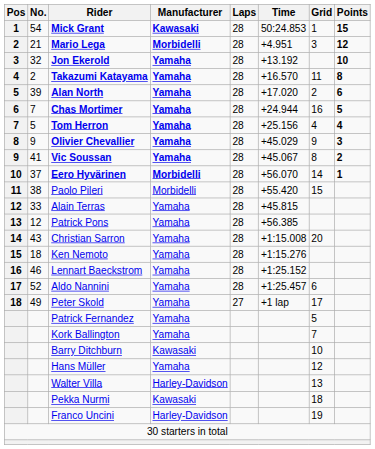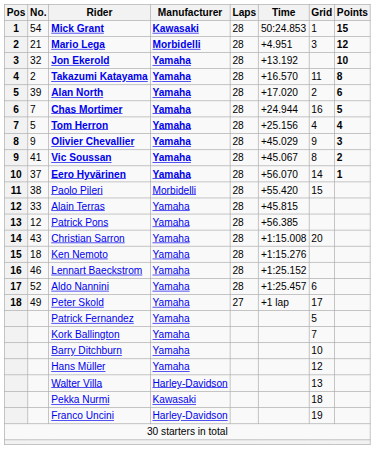Eero Hyvärinen | Manufacturer: Morbidelli -> Yamaha
Barry Ditchburn | Manufacturer: Kawasaki -> Yamaha
